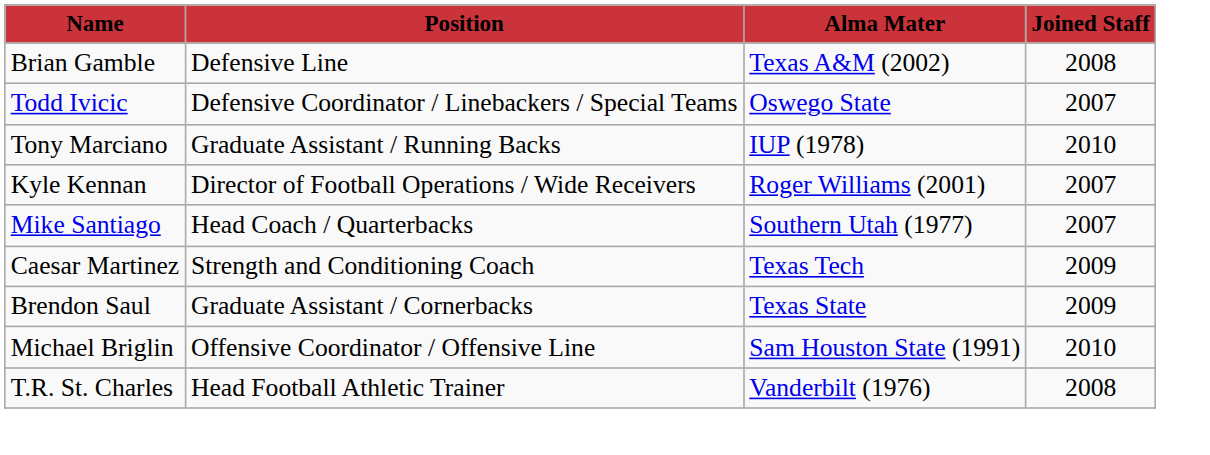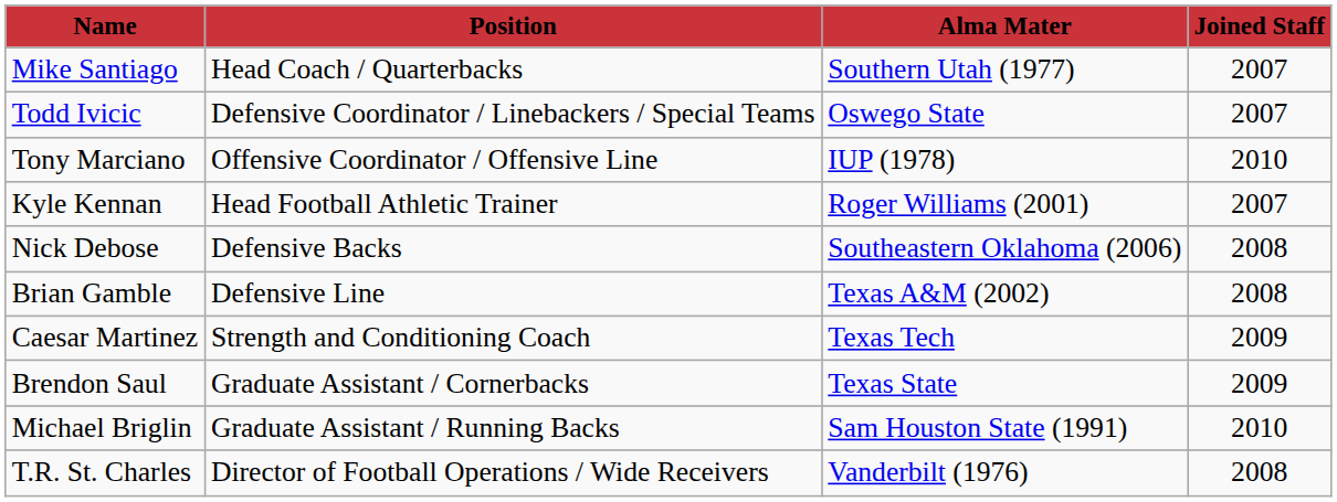rows swapped: Mike Santiago <-> Brian Gamble
Tony Marciano | column 2: Graduate Assistant / Running Backs -> Offensive Coordinator / Offensive Line
Kyle Kennan | column 2: Director of Football Operations / Wide Receivers -> Head Football Athletic Trainer
+ row: Nick Debose | Defensive Backs | Southeastern Oklahoma (2006) | 2008
Michael Briglin | column 2: Offensive Coordinator / Offensive Line -> Graduate Assistant / Running Backs
T.R. St. Charles | column 2: Head Football Athletic Trainer -> Director of Football Operations / Wide Receivers
